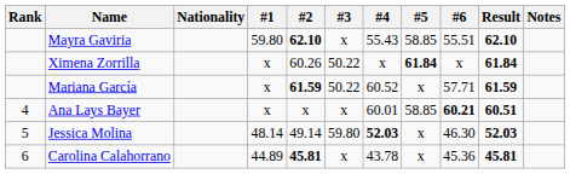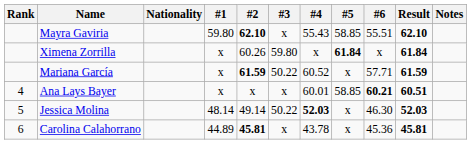Ximena Zorrilla | #3: 50.22 -> 59.80
Jessica Molina | #3: 59.80 -> 50.22
